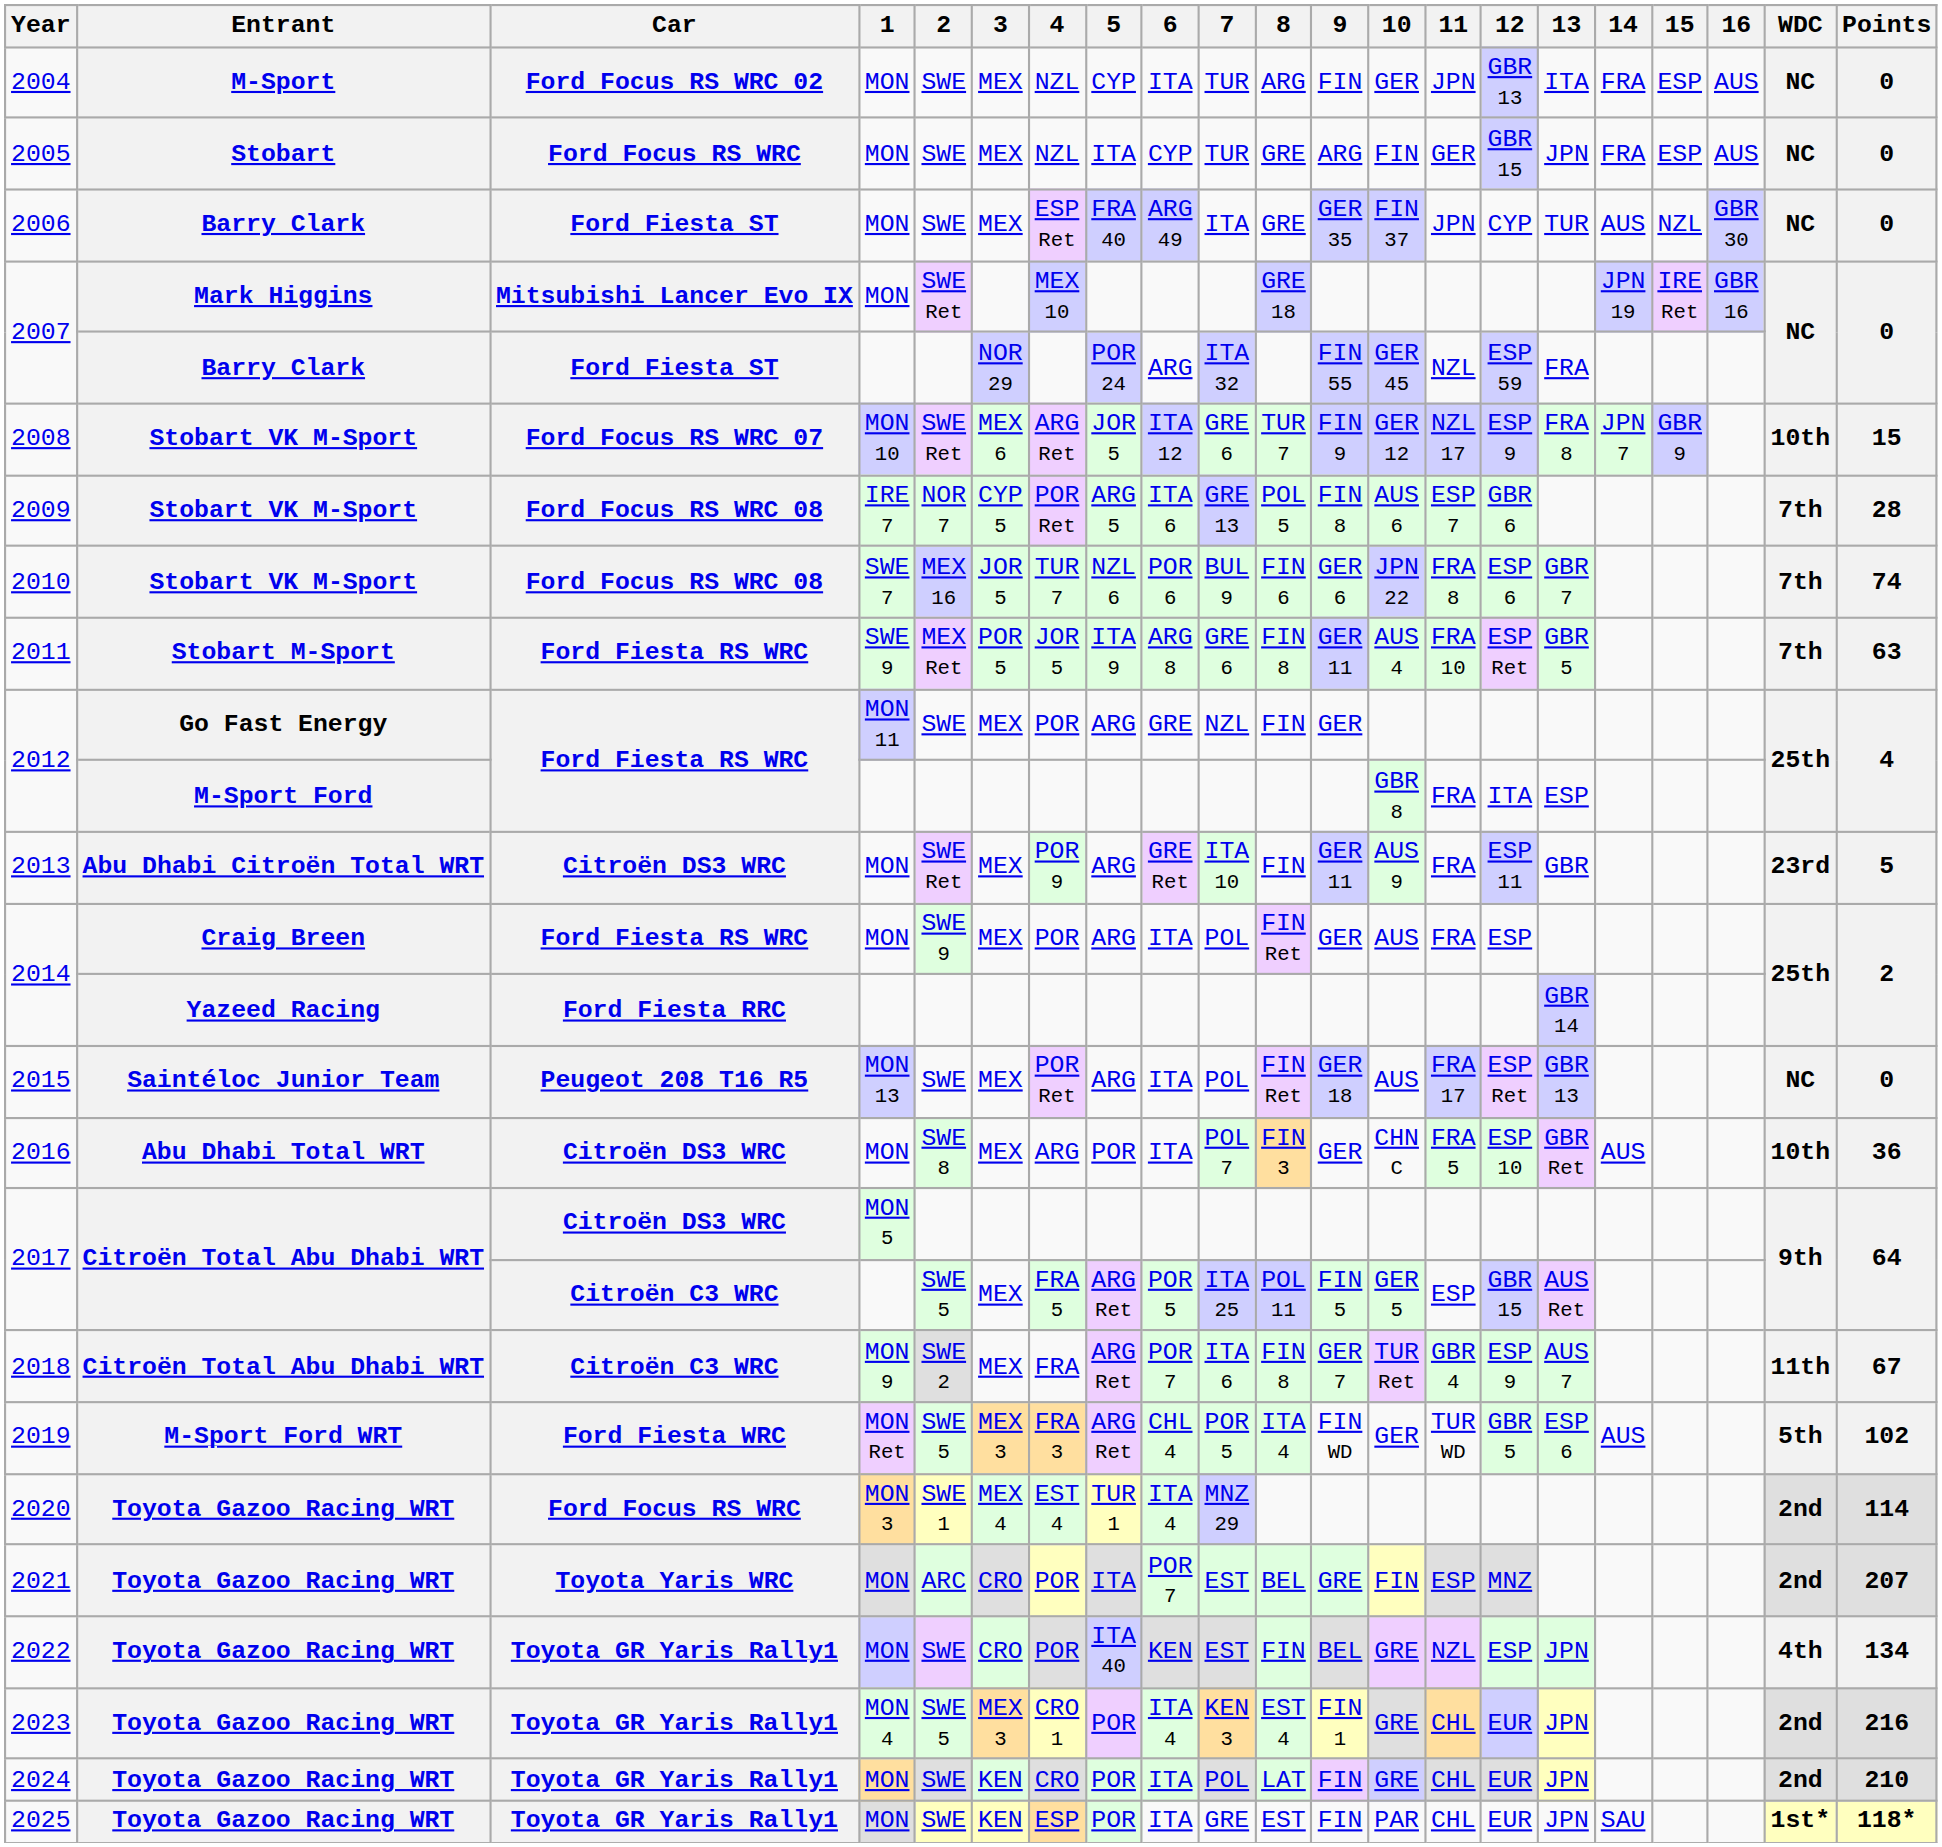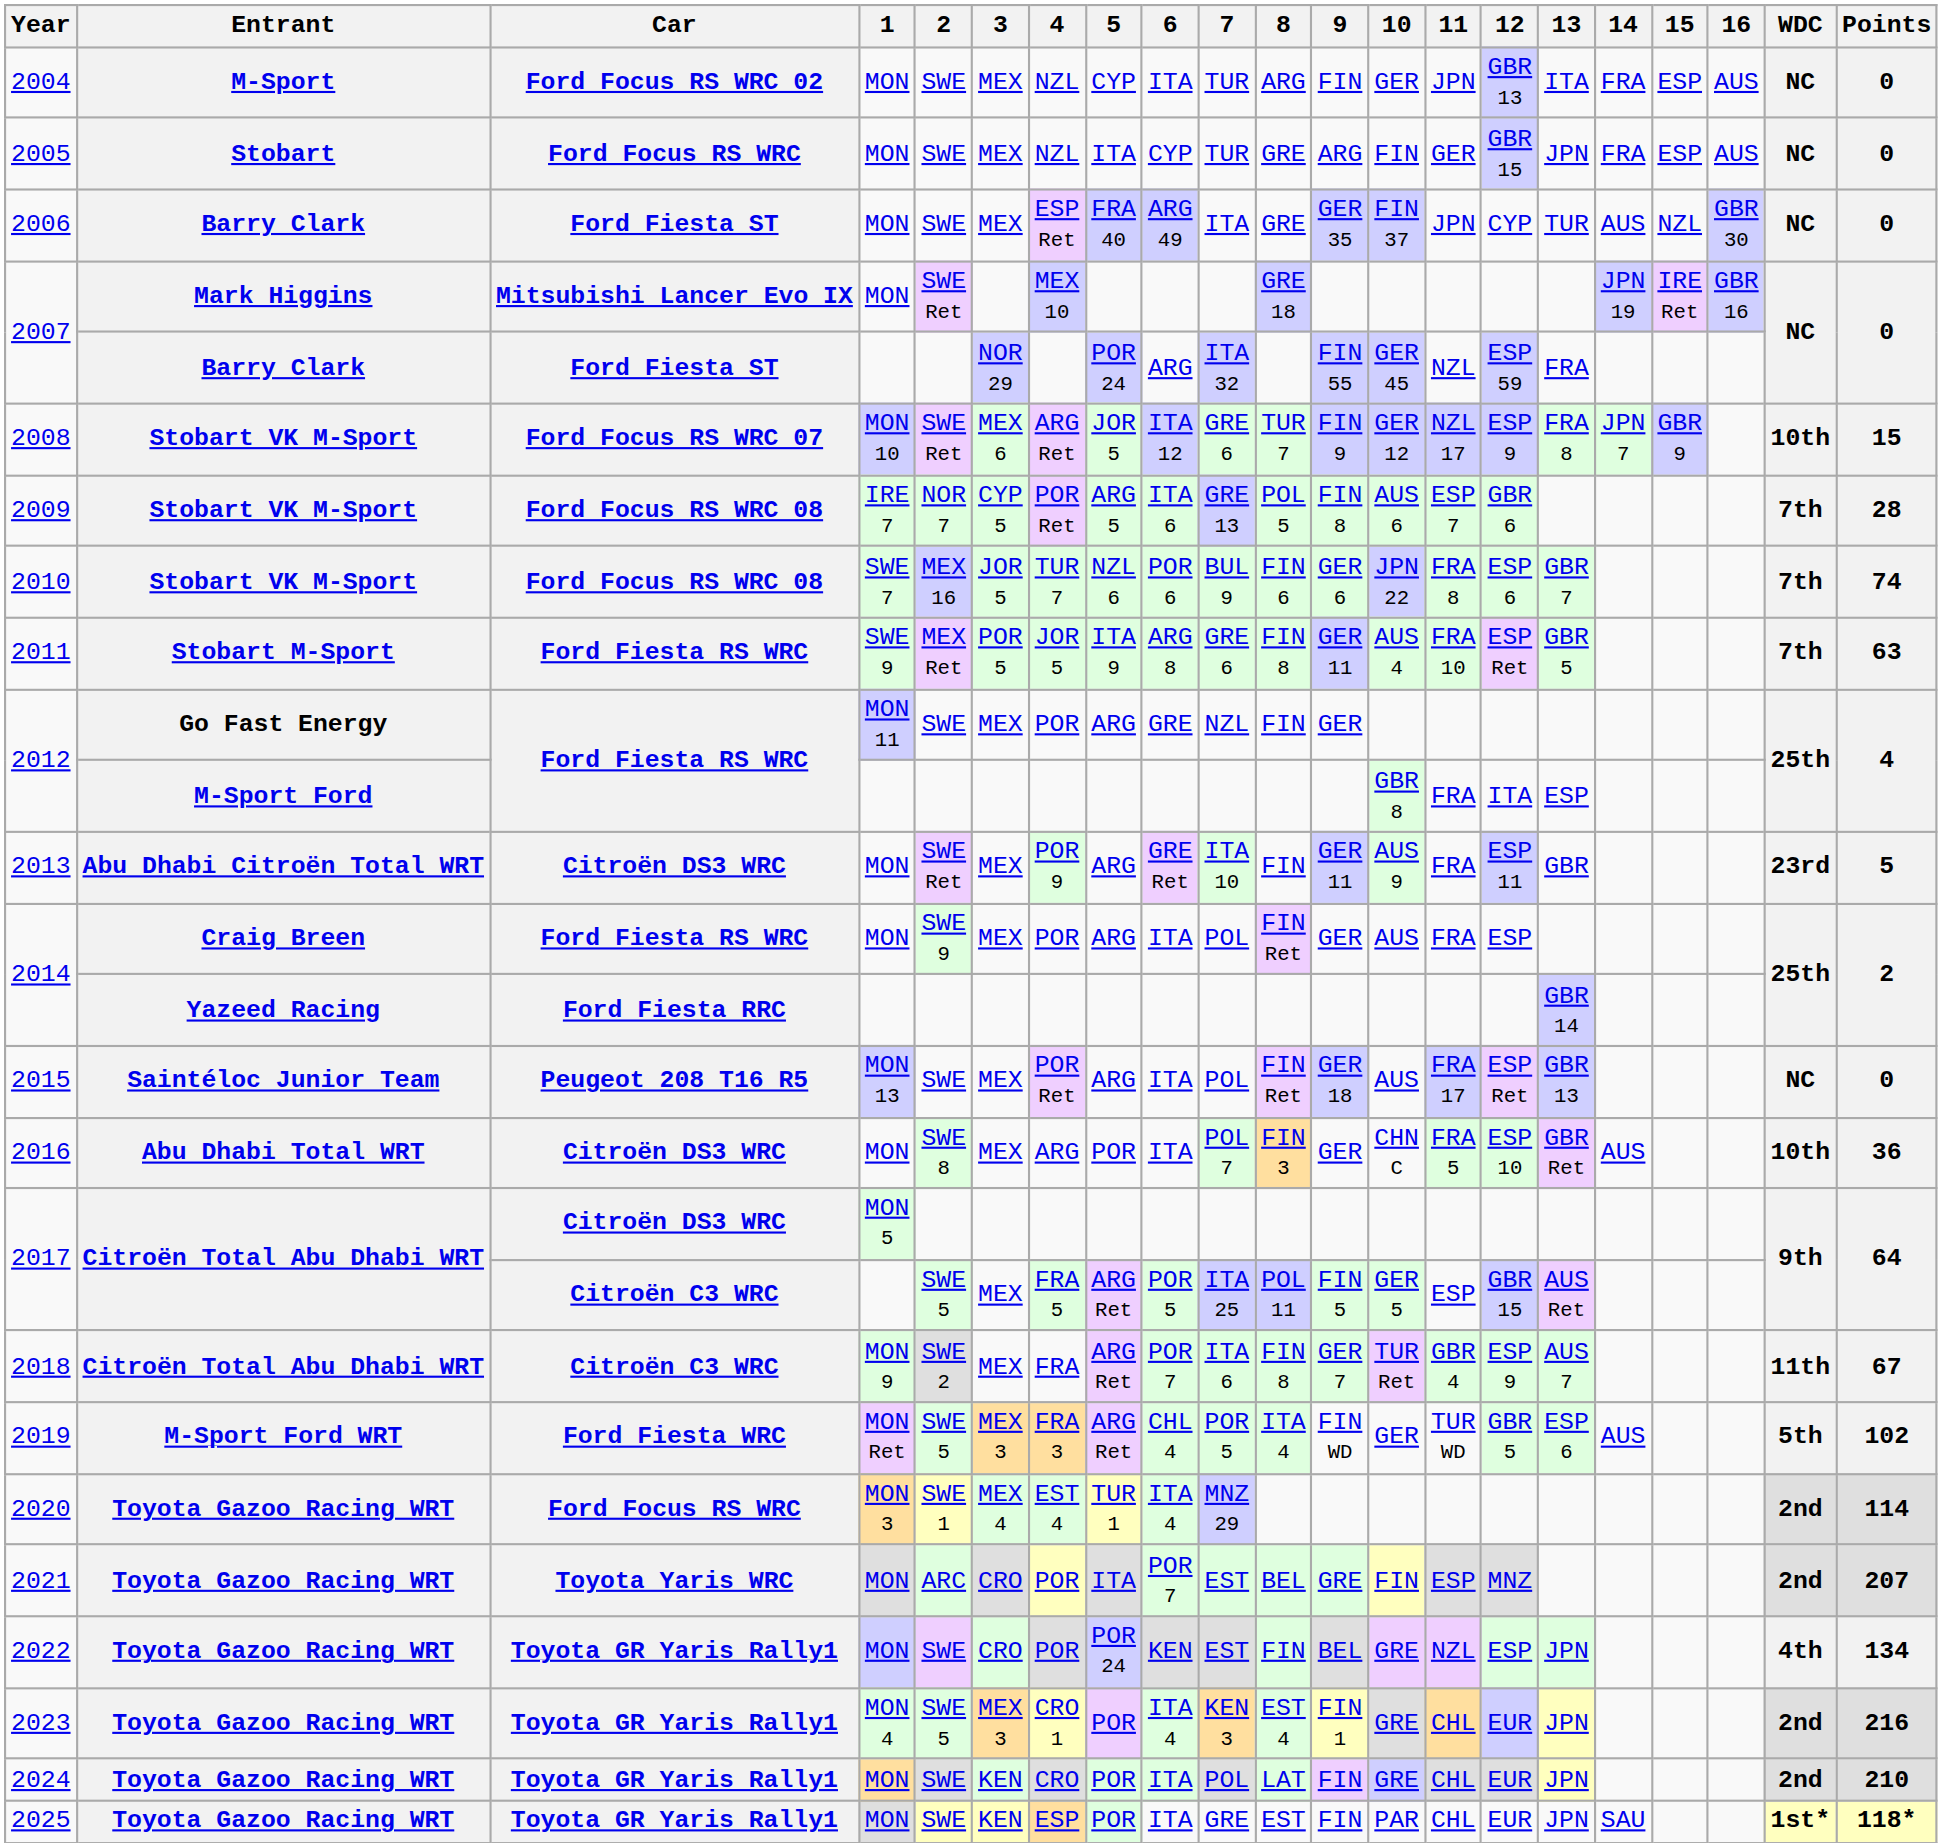2022 | 5: ITA 40 -> POR 24
